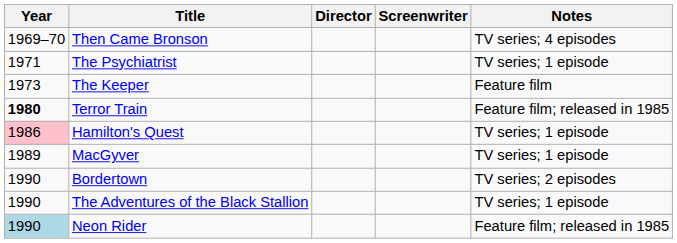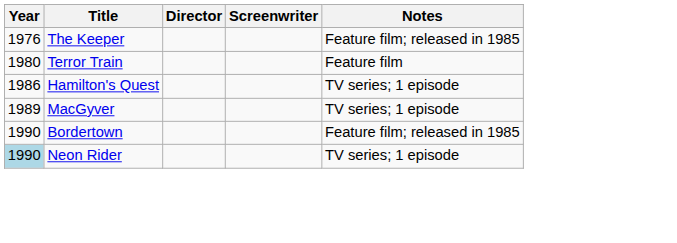- row: 1969–70 | Then Came Bronson | TV series; 4 episodes
- row: 1971 | The Psychiatrist | TV series; 1 episode
The Keeper | Year: 1973 -> 1976
The Keeper | Notes: Feature film -> Feature film; released in 1985
Terror Train | Year: bold -> normal
Terror Train | Notes: Feature film; released in 1985 -> Feature film
Hamilton's Quest | Year: pink background -> no background
Bordertown | Notes: TV series; 2 episodes -> Feature film; released in 1985
- row: 1990 | The Adventures of the Black Stallion | TV series; 1 episode
Neon Rider | Notes: Feature film; released in 1985 -> TV series; 1 episode
